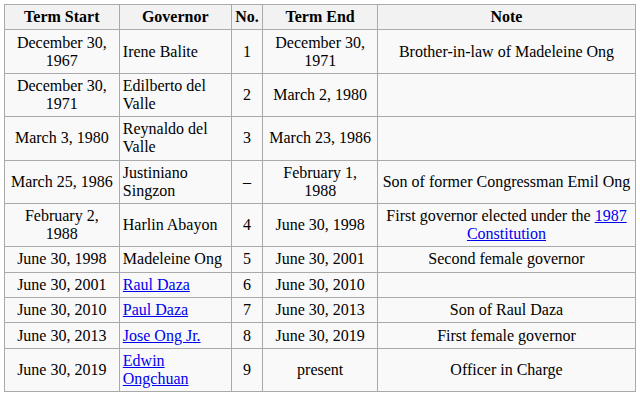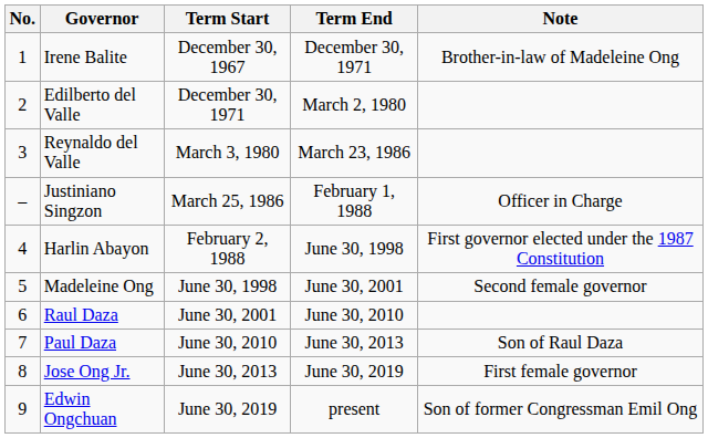columns swapped: No. <-> Term Start
Justiniano Singzon | Note: Son of former Congressman Emil Ong -> Officer in Charge
Edwin Ongchuan | Note: Officer in Charge -> Son of former Congressman Emil Ong
